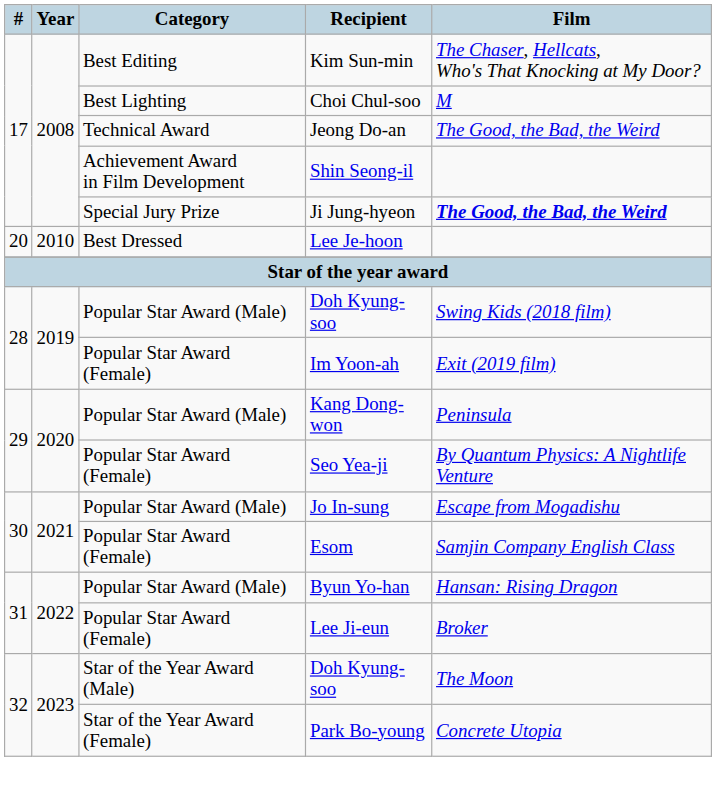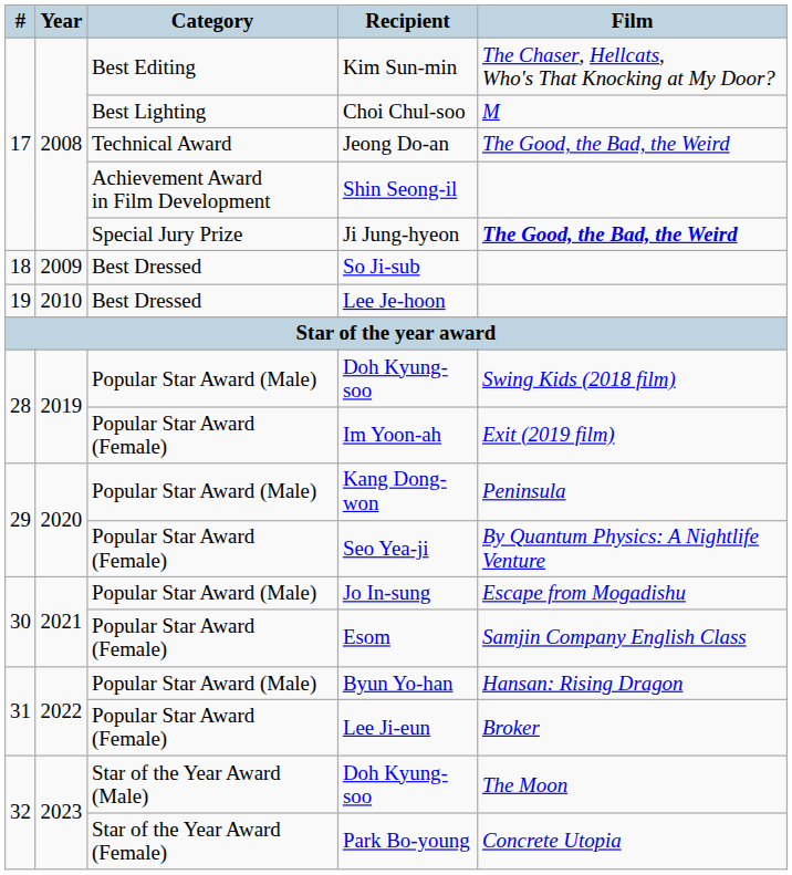+ row: 18 | 2009 | Best Dressed | So Ji-sub
Lee Je-hoon | #: 20 -> 19
